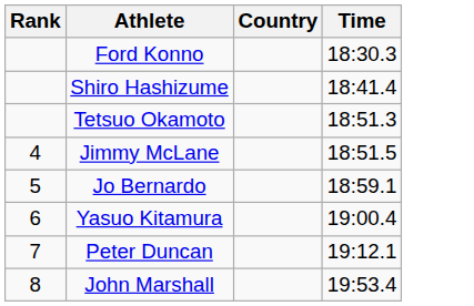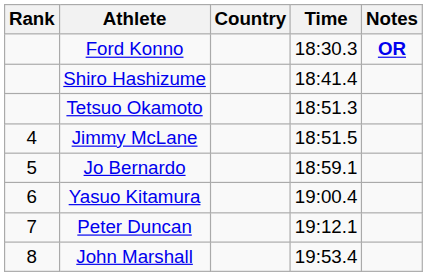+ column: Notes | OR
